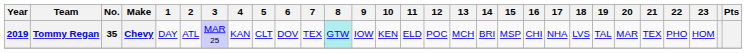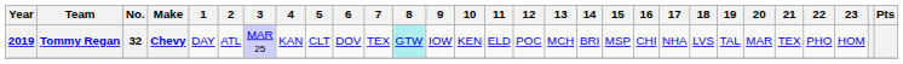Tommy Regan | No.: 35 -> 32
